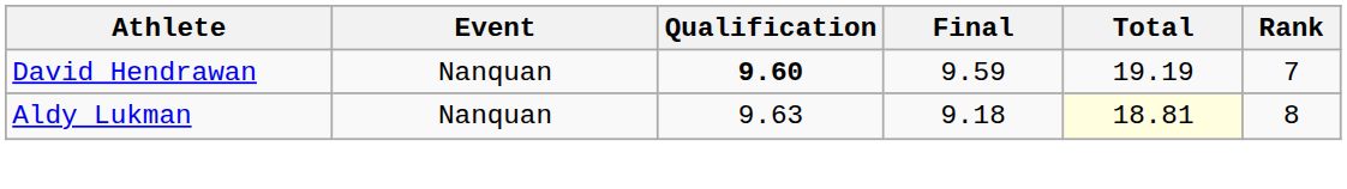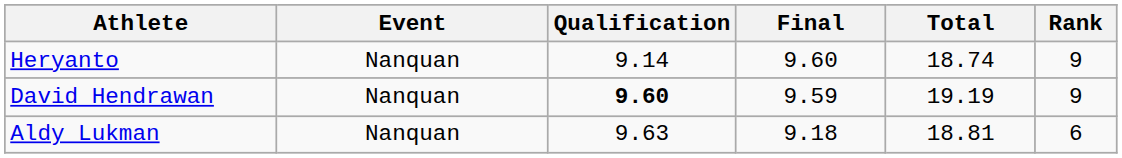+ row: Heryanto | Nanquan | 9.14 | 9.60 | 18.74 | 9
David Hendrawan | Rank: 7 -> 9
Aldy Lukman | Total: lightyellow background -> no background
Aldy Lukman | Rank: 8 -> 6
